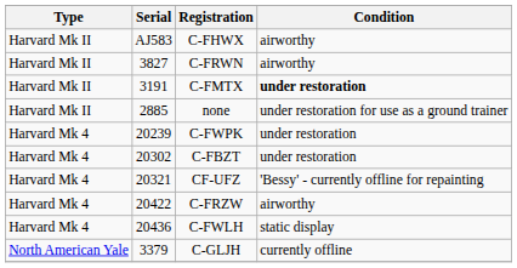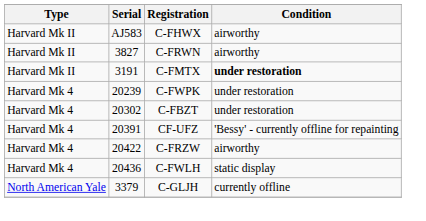- row: Harvard Mk II | 2885 | none | under restoration for use as a ground trainer
CF-UFZ | Serial: 20321 -> 20391
